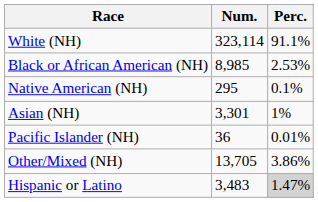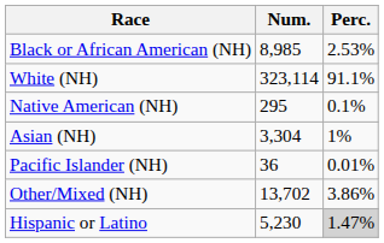rows swapped: White (NH) <-> Black or African American (NH)
Asian (NH) | Num.: 3,301 -> 3,304
Other/Mixed (NH) | Num.: 13,705 -> 13,702
Hispanic or Latino | Num.: 3,483 -> 5,230
